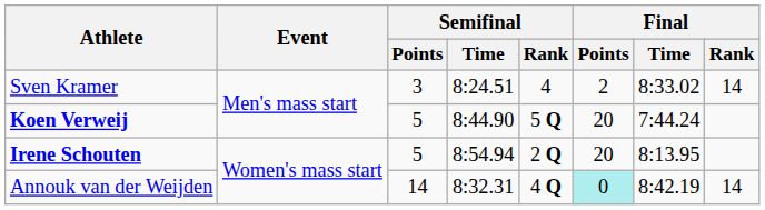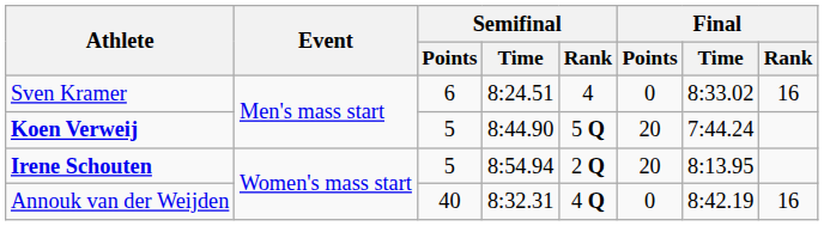Sven Kramer | Semifinal / Points: 3 -> 6
Sven Kramer | Final / Points: 2 -> 0
Sven Kramer | Final / Rank: 14 -> 16
Annouk van der Weijden | Semifinal / Points: 14 -> 40
Annouk van der Weijden | Final / Points: paleturquoise background -> no background
Annouk van der Weijden | Final / Rank: 14 -> 16
